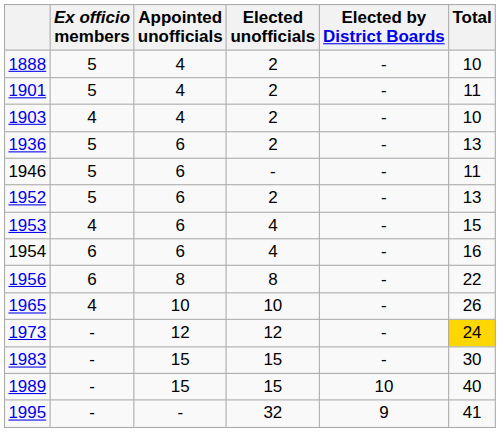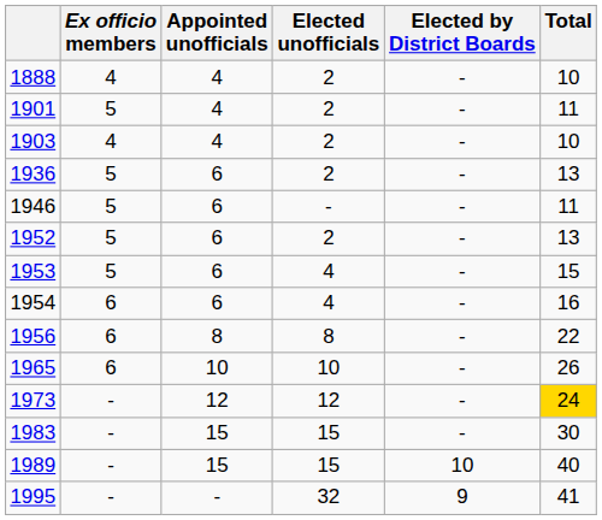1888 | Ex officio members: 5 -> 4
1953 | Ex officio members: 4 -> 5
1965 | Ex officio members: 4 -> 6
